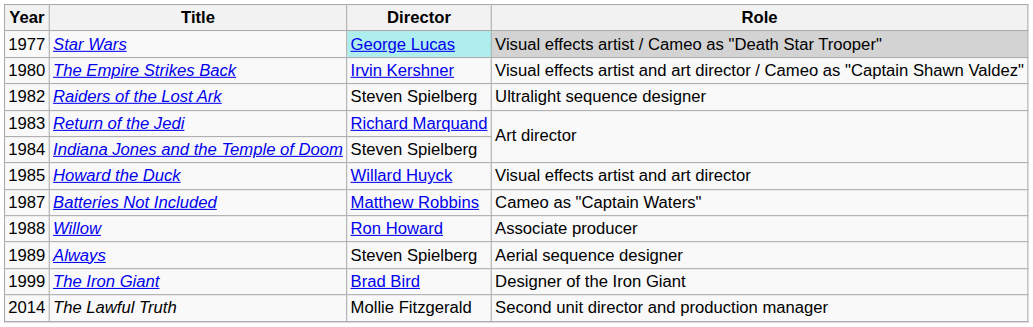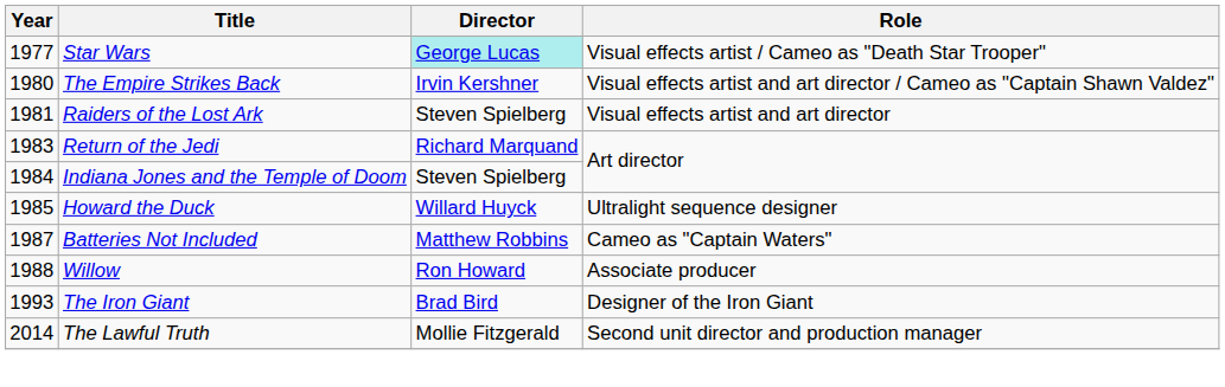Star Wars | Role: lightgrey background -> no background
Raiders of the Lost Ark | Year: 1982 -> 1981
Raiders of the Lost Ark | Role: Ultralight sequence designer -> Visual effects artist and art director
Howard the Duck | Role: Visual effects artist and art director -> Ultralight sequence designer
- row: 1989 | Always | Steven Spielberg | Aerial sequence designer
The Iron Giant | Year: 1999 -> 1993
